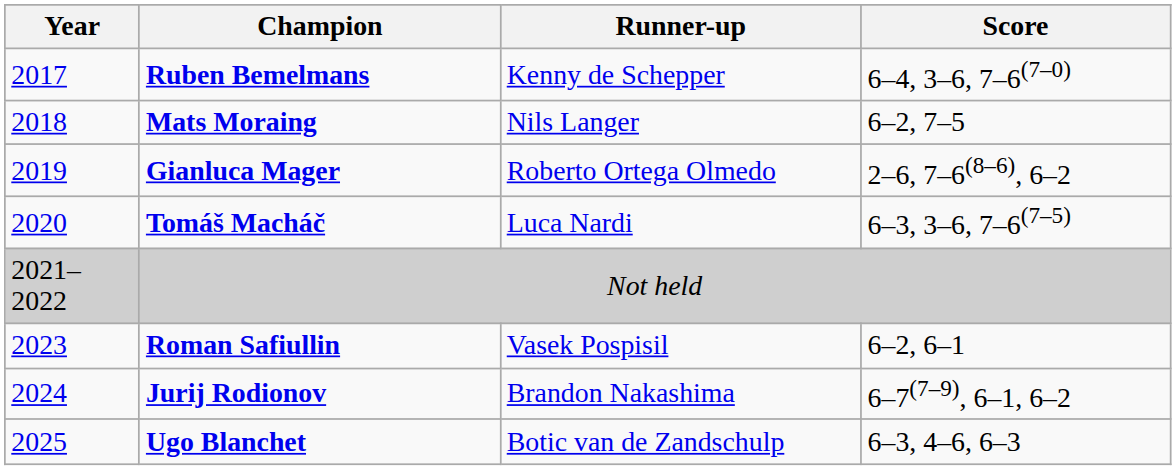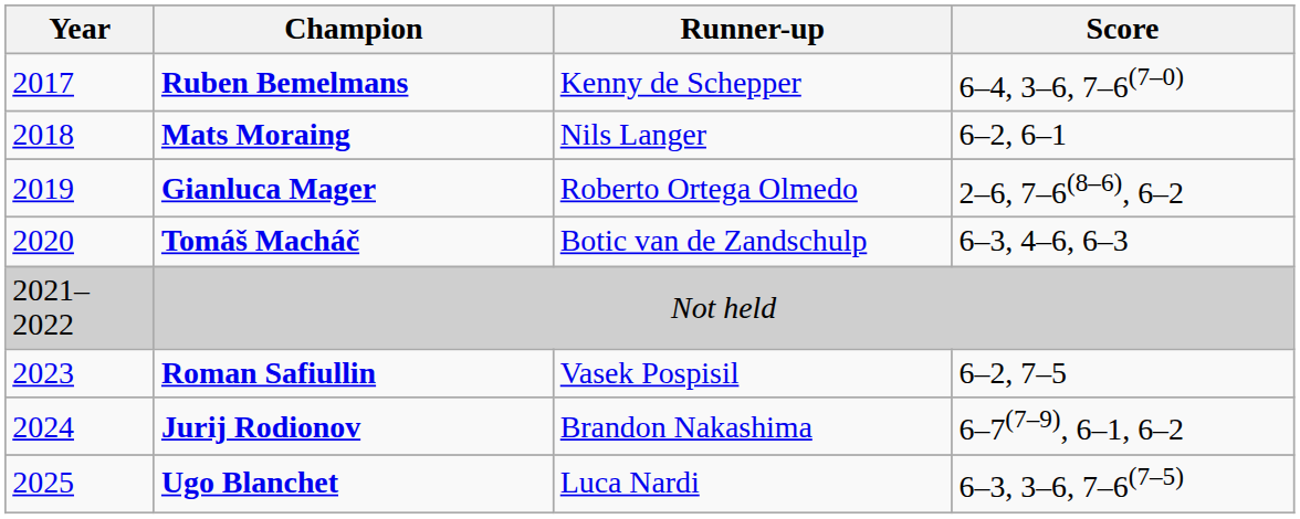Mats Moraing | Score: 6–2, 7–5 -> 6–2, 6–1
Tomáš Macháč | Runner-up: Luca Nardi -> Botic van de Zandschulp
Tomáš Macháč | Score: 6–3, 3–6, 7–6(7–5) -> 6–3, 4–6, 6–3
Roman Safiullin | Score: 6–2, 6–1 -> 6–2, 7–5
Ugo Blanchet | Runner-up: Botic van de Zandschulp -> Luca Nardi
Ugo Blanchet | Score: 6–3, 4–6, 6–3 -> 6–3, 3–6, 7–6(7–5)
